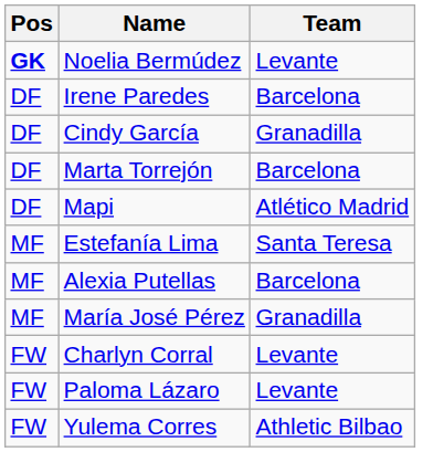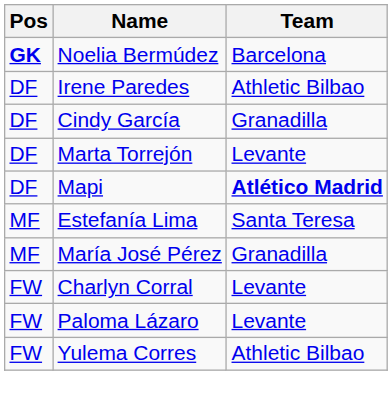Noelia Bermúdez | Team: Levante -> Barcelona
Irene Paredes | Team: Barcelona -> Athletic Bilbao
Marta Torrejón | Team: Barcelona -> Levante
Mapi | Team: normal -> bold
- row: MF | Alexia Putellas | Barcelona
